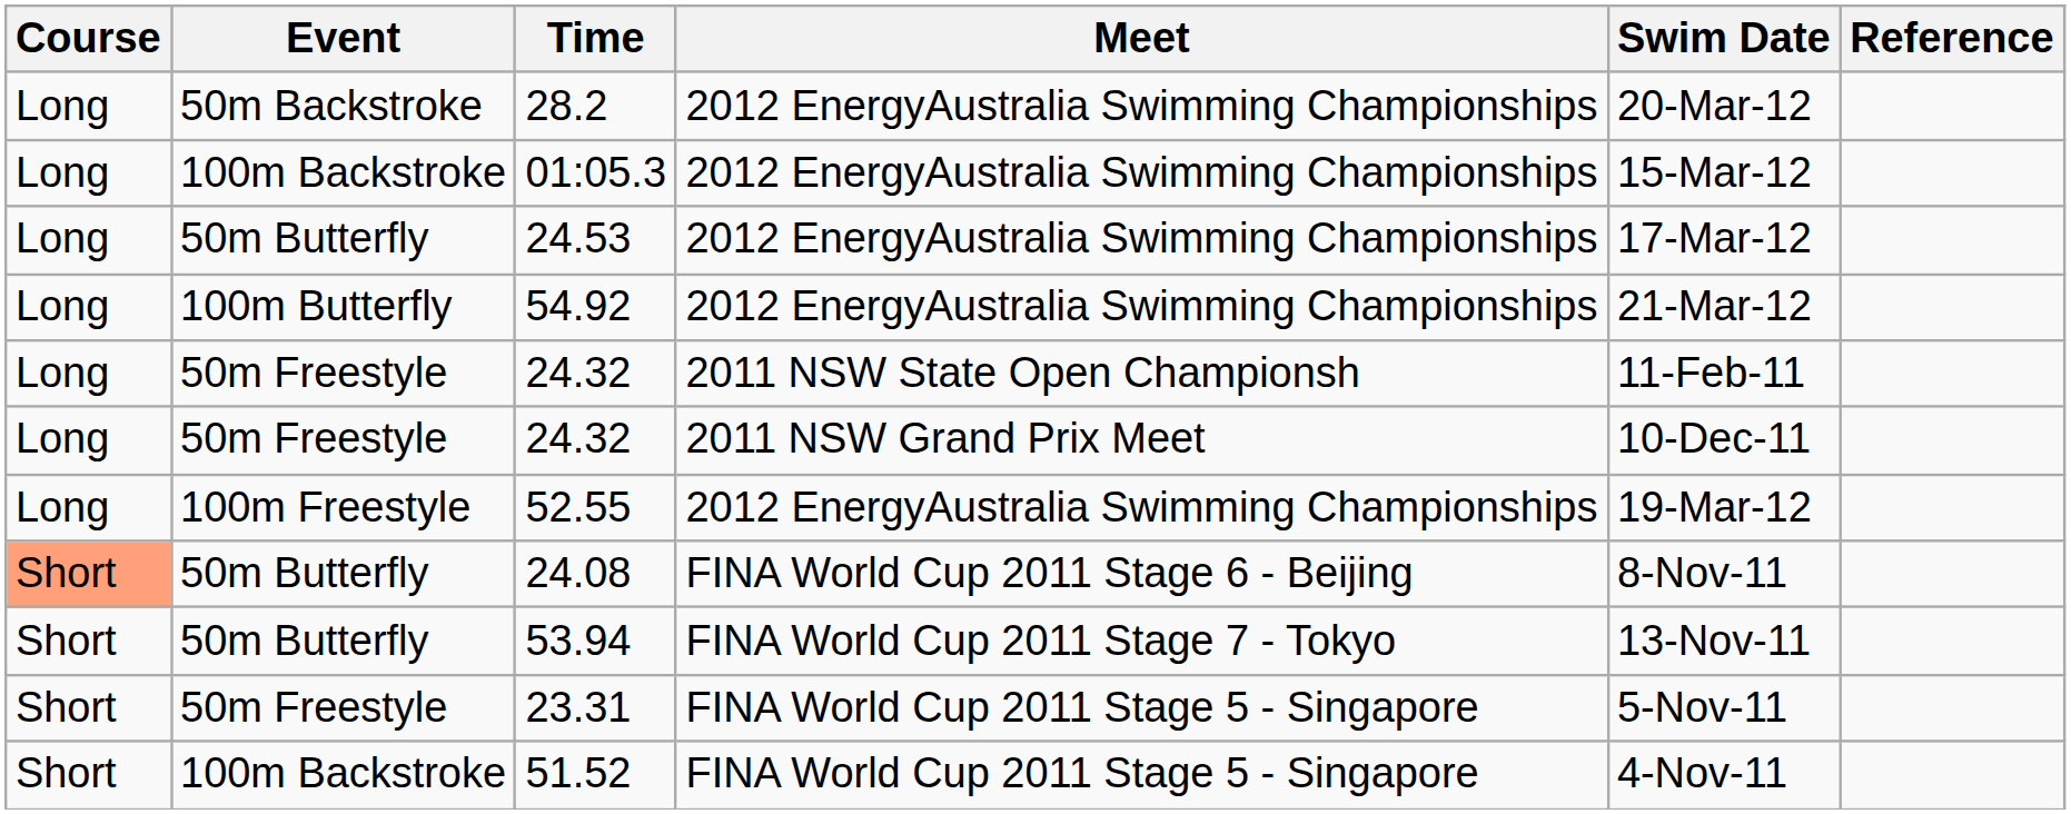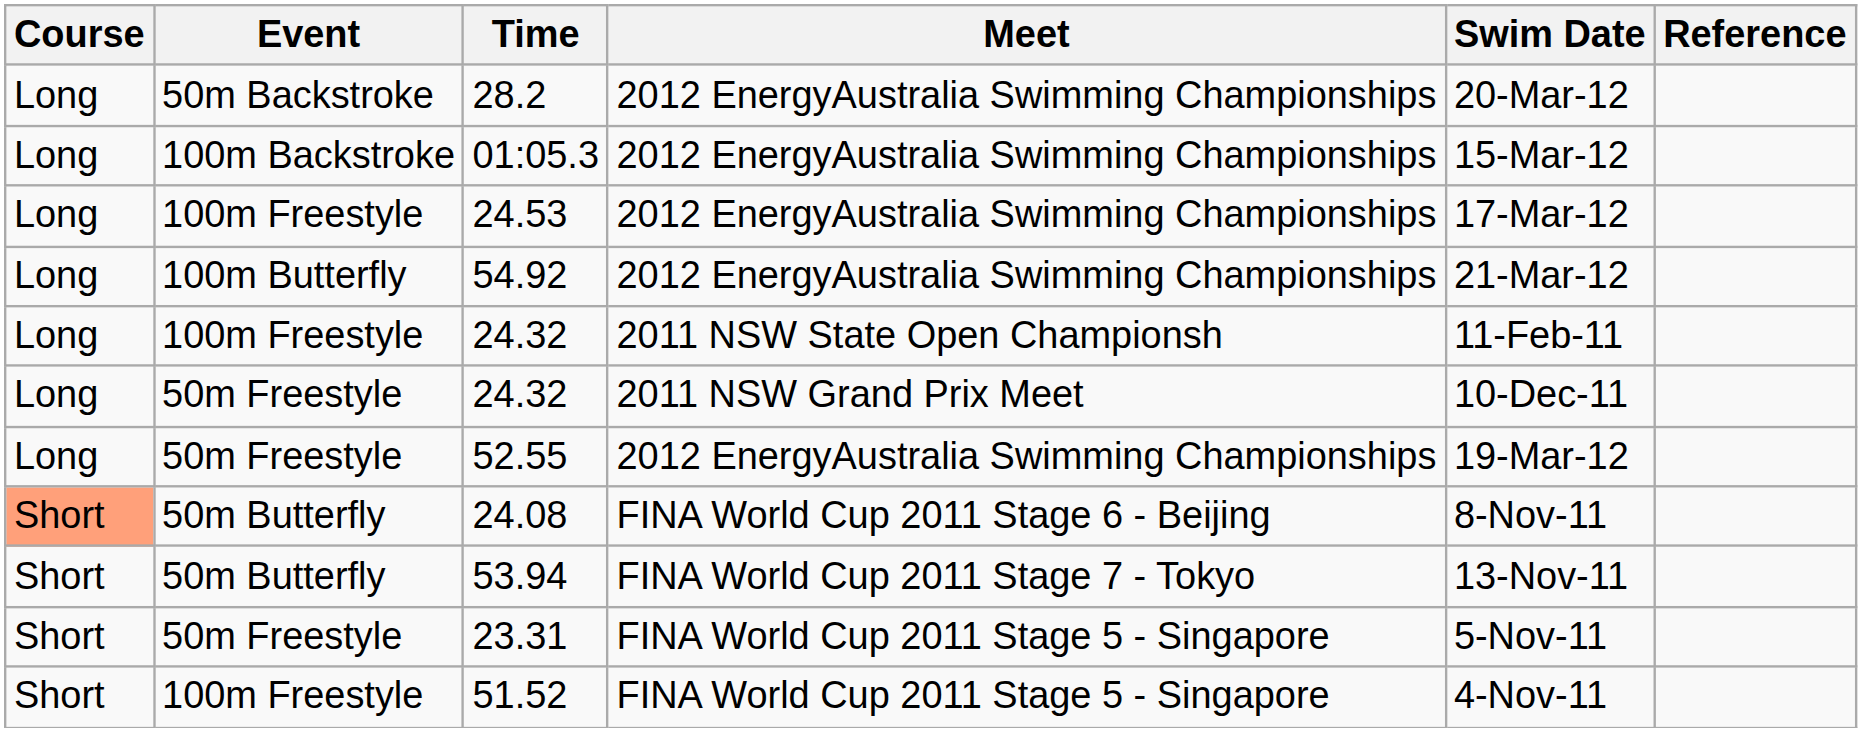24.53 | Event: 50m Butterfly -> 100m Freestyle
24.32 / 2011 NSW State Open Championsh | Event: 50m Freestyle -> 100m Freestyle
52.55 | Event: 100m Freestyle -> 50m Freestyle
51.52 | Event: 100m Backstroke -> 100m Freestyle
